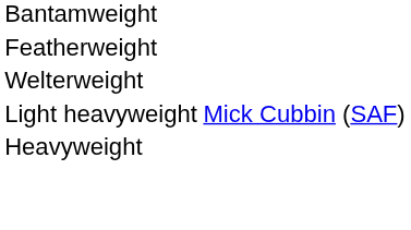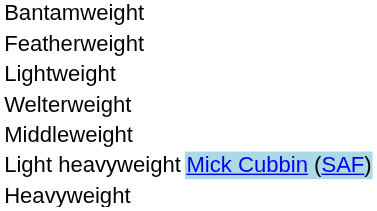+ row: Lightweight
+ row: Middleweight
Light heavyweight | column 2: no background -> lightblue background
